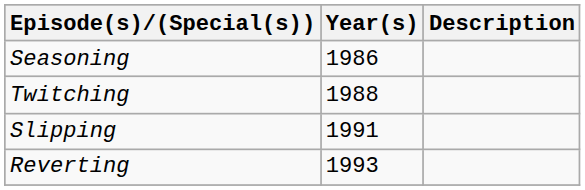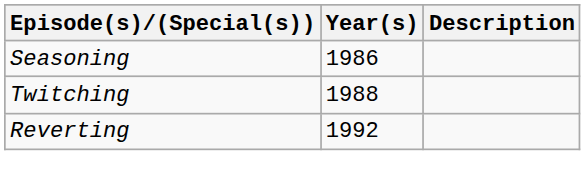- row: Slipping | 1991
Reverting | Year(s): 1993 -> 1992
